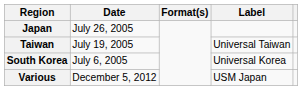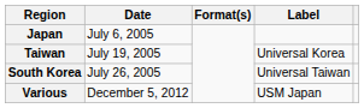Japan | Date: July 26, 2005 -> July 6, 2005
Taiwan | Label: Universal Taiwan -> Universal Korea
South Korea | Date: July 6, 2005 -> July 26, 2005
South Korea | Label: Universal Korea -> Universal Taiwan
